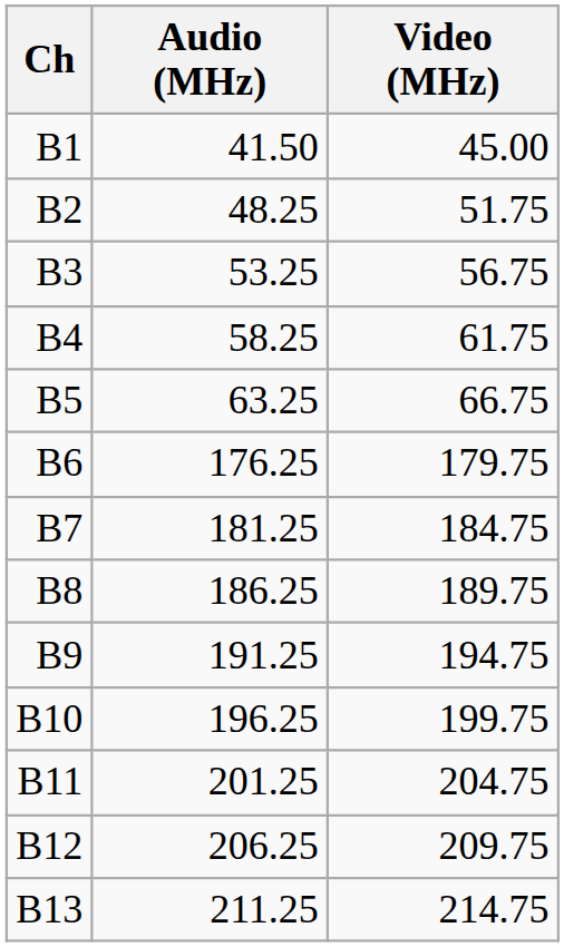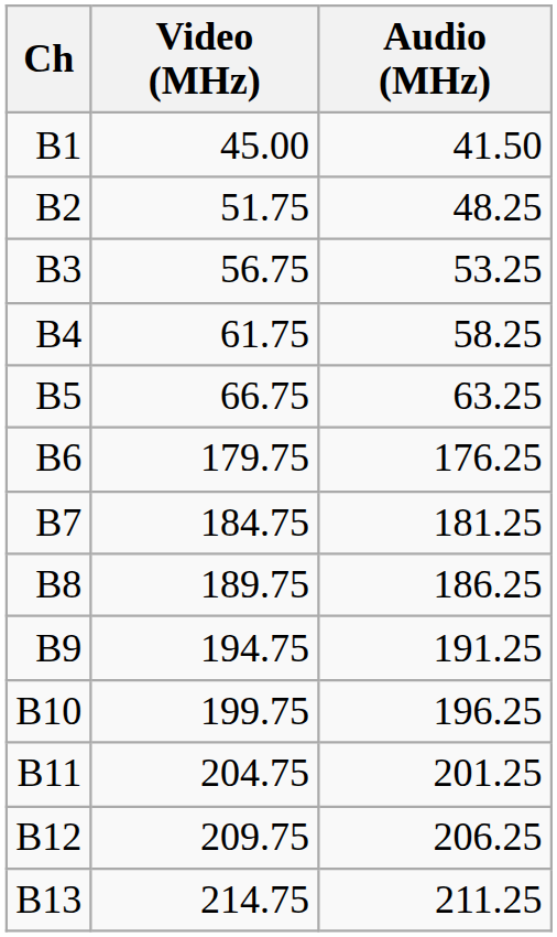columns swapped: Video (MHz) <-> Audio (MHz)
